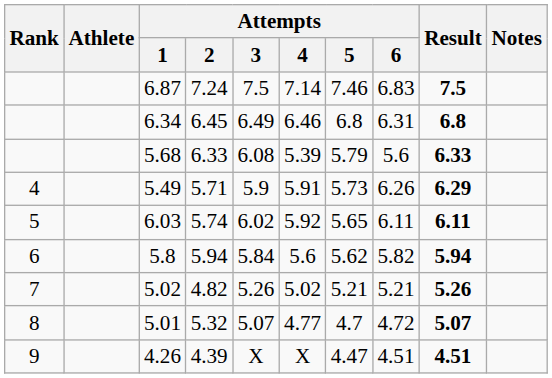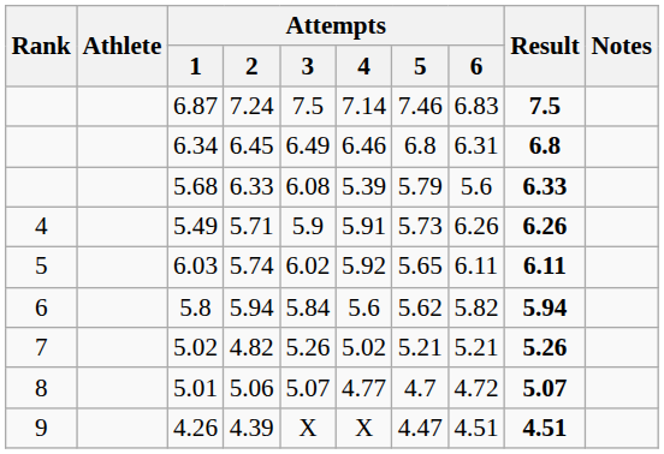5.49 | Result: 6.29 -> 6.26
5.01 | Attempts / 2: 5.32 -> 5.06
